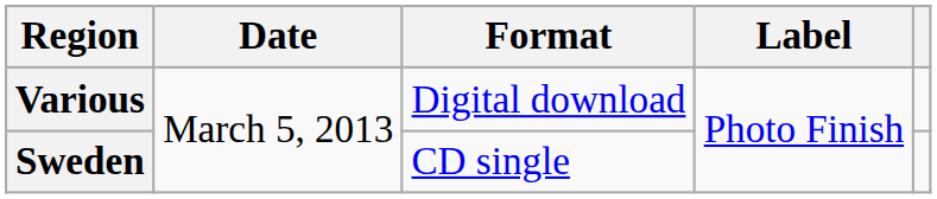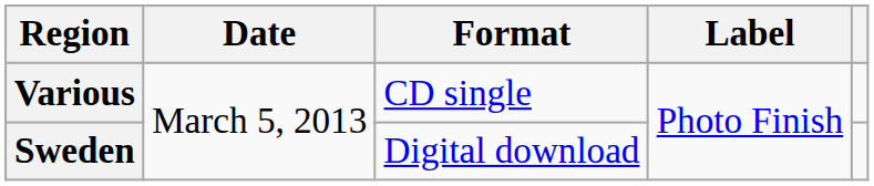Various | Format: Digital download -> CD single
Sweden | Format: CD single -> Digital download
